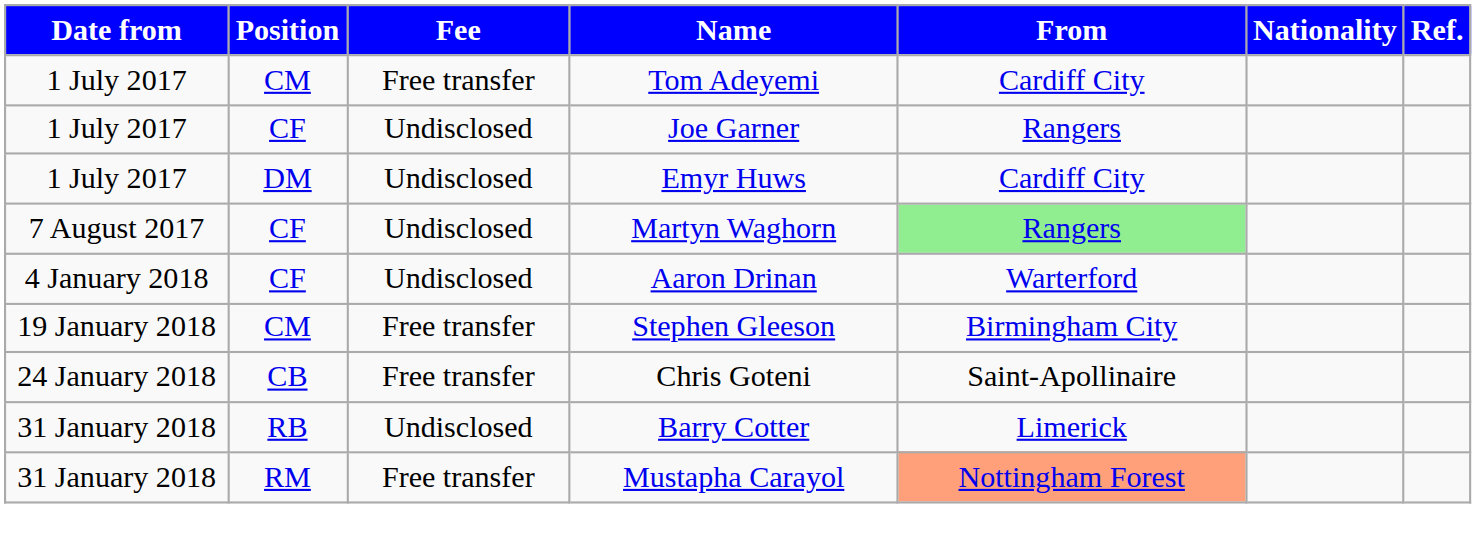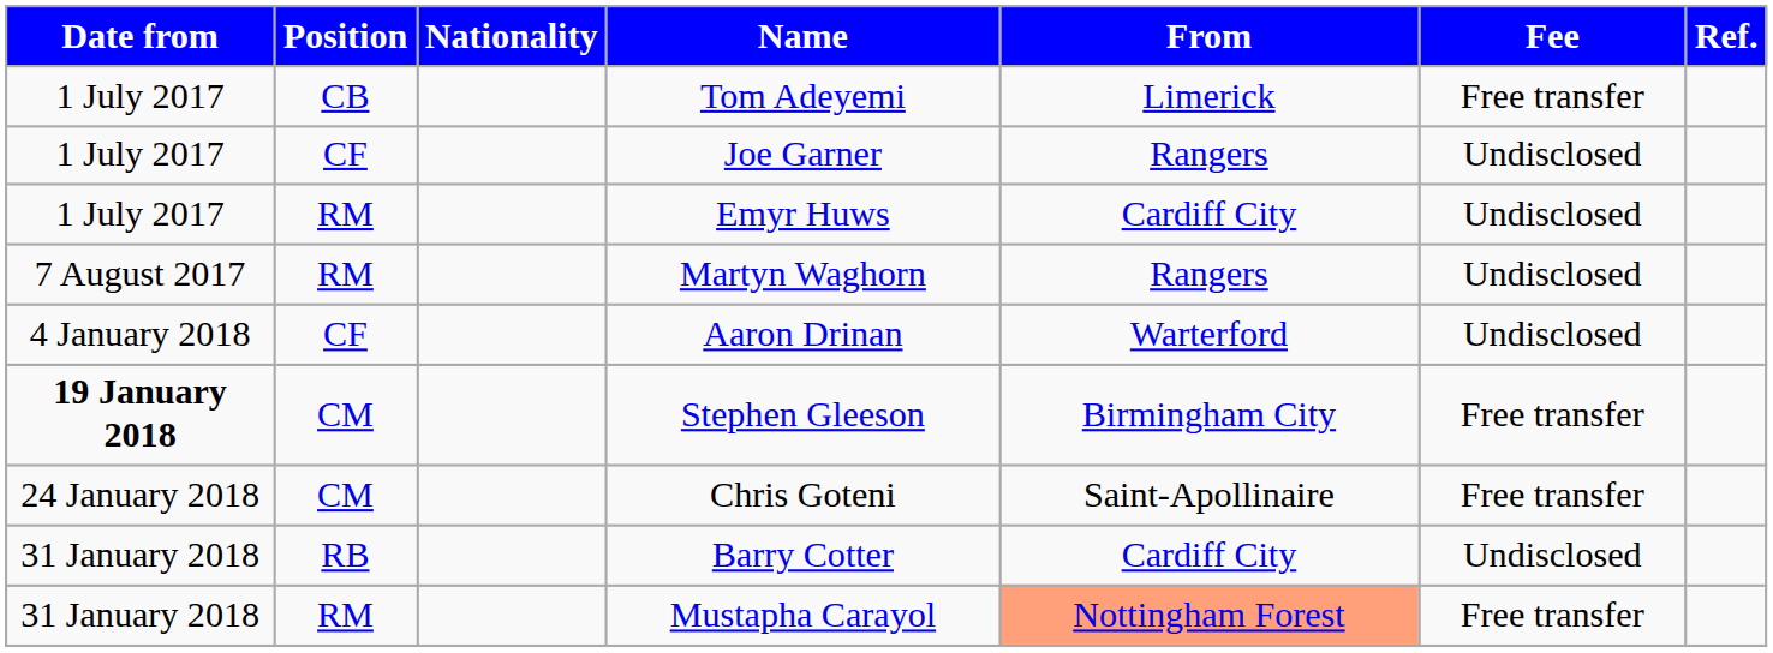columns swapped: Nationality <-> Fee
Tom Adeyemi | Position: CM -> CB
Tom Adeyemi | From: Cardiff City -> Limerick
Emyr Huws | Position: DM -> RM
Martyn Waghorn | Position: CF -> RM
Martyn Waghorn | From: lightgreen background -> no background
Stephen Gleeson | Date from: normal -> bold
Chris Goteni | Position: CB -> CM
Barry Cotter | From: Limerick -> Cardiff City
